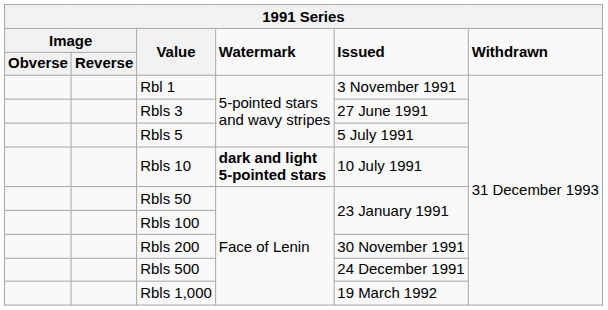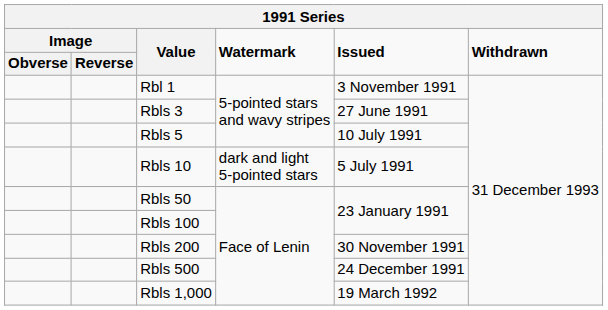Rbls 5 | Issued: 5 July 1991 -> 10 July 1991
Rbls 10 | Watermark: bold -> normal
Rbls 10 | Issued: 10 July 1991 -> 5 July 1991
